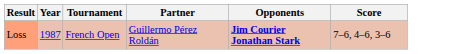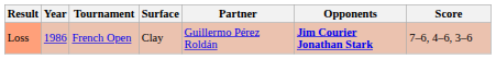+ column: Surface | Clay
Loss | Year: 1987 -> 1986
